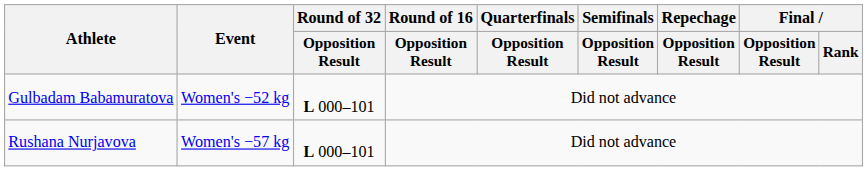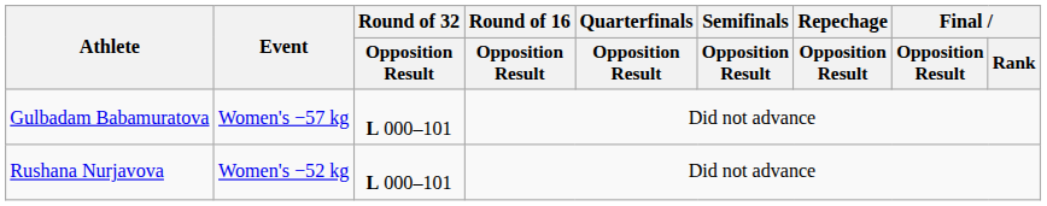Gulbadam Babamuratova | Event: Women's −52 kg -> Women's −57 kg
Rushana Nurjavova | Event: Women's −57 kg -> Women's −52 kg
